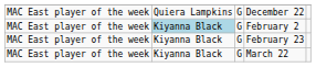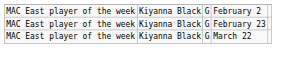- row: MAC East player of the week | Quiera Lampkins | G | December 22
February 2 | column 2: lightblue background -> no background
